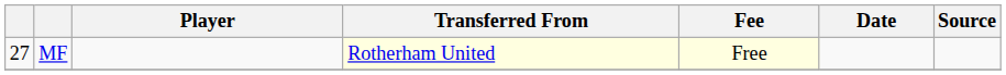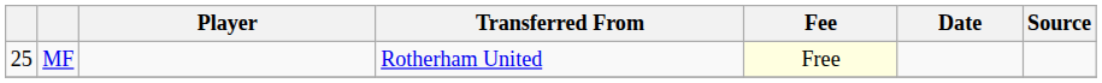MF | column 1: 27 -> 25
MF | Transferred From: lightyellow background -> no background
